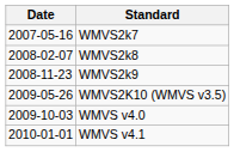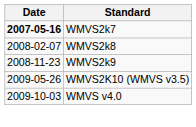WMVS2k7 | Date: normal -> bold
- row: 2010-01-01 | WMVS v4.1
